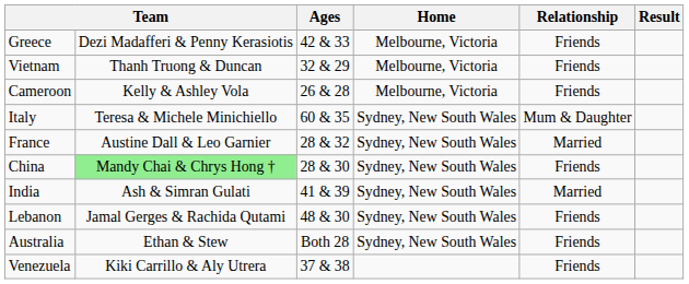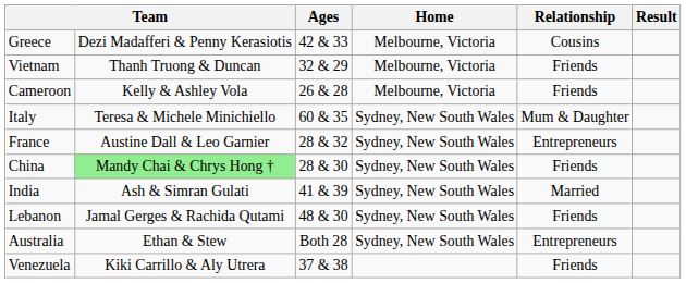Greece | Relationship: Friends -> Cousins
France | Relationship: Married -> Entrepreneurs
Australia | Relationship: Friends -> Entrepreneurs
